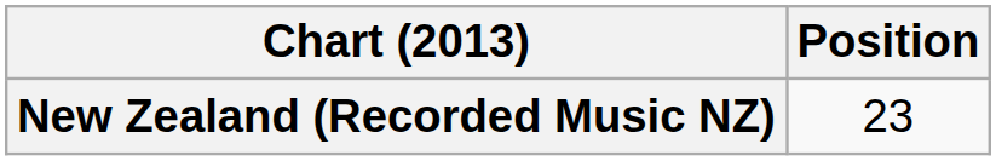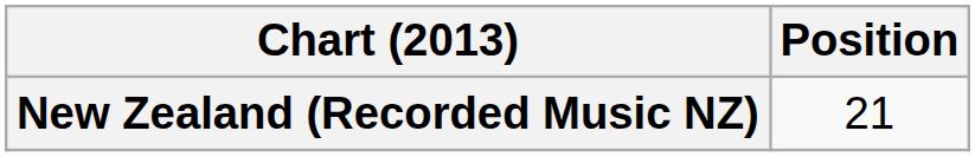New Zealand (Recorded Music NZ) | Position: 23 -> 21
